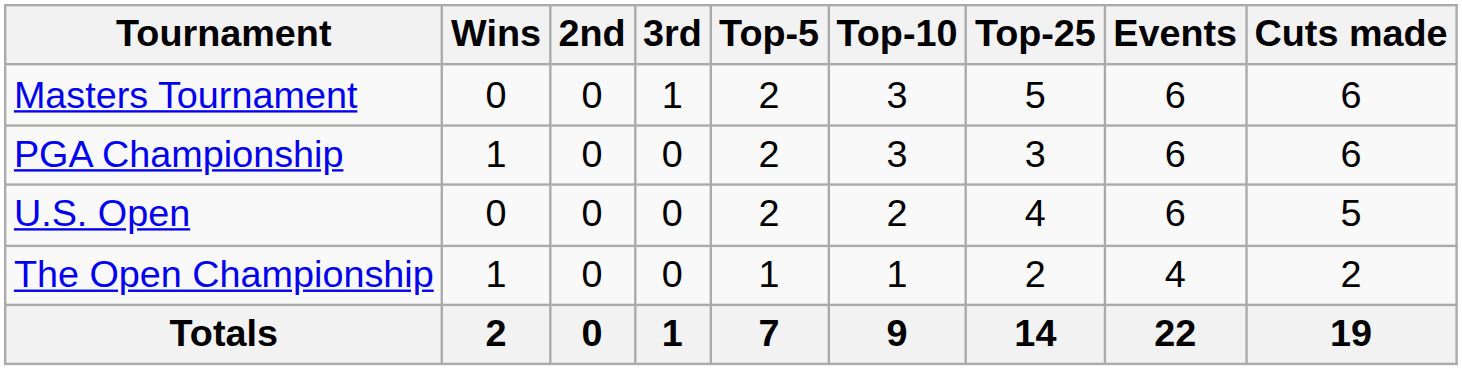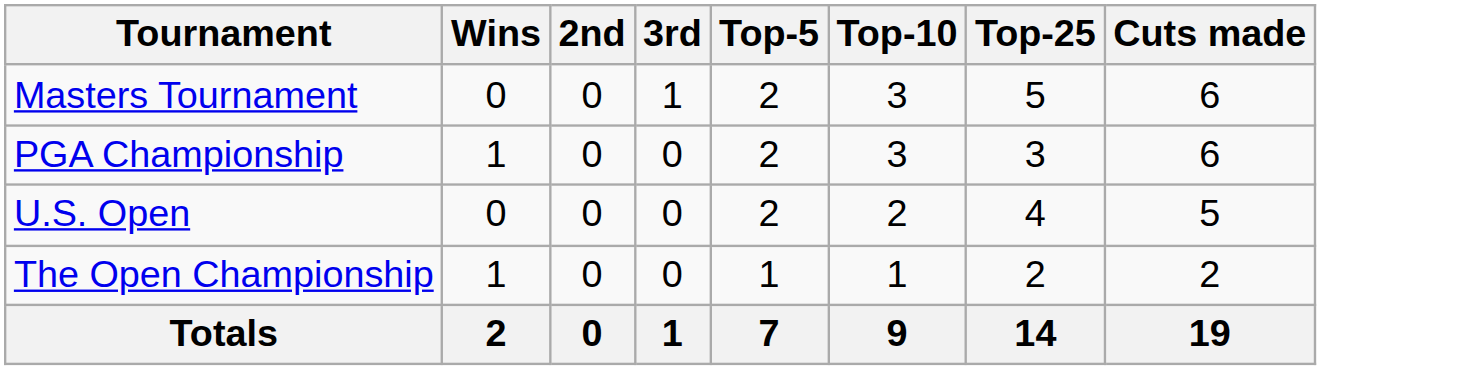- column: Events | 6 | 6 | 6 | 4 | 22
